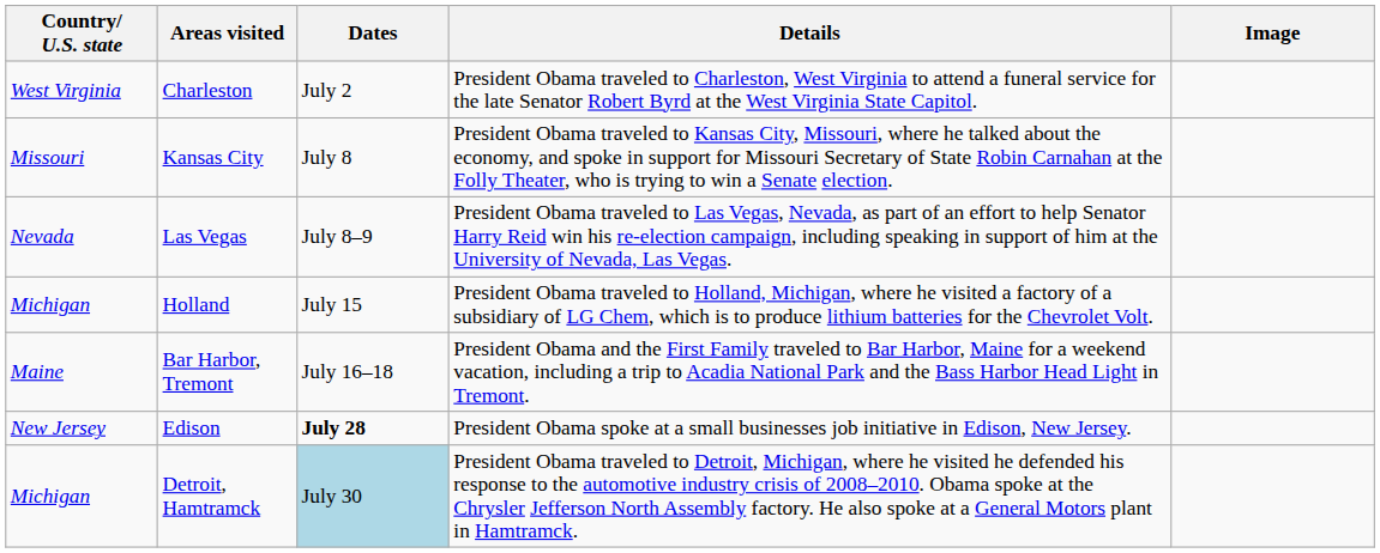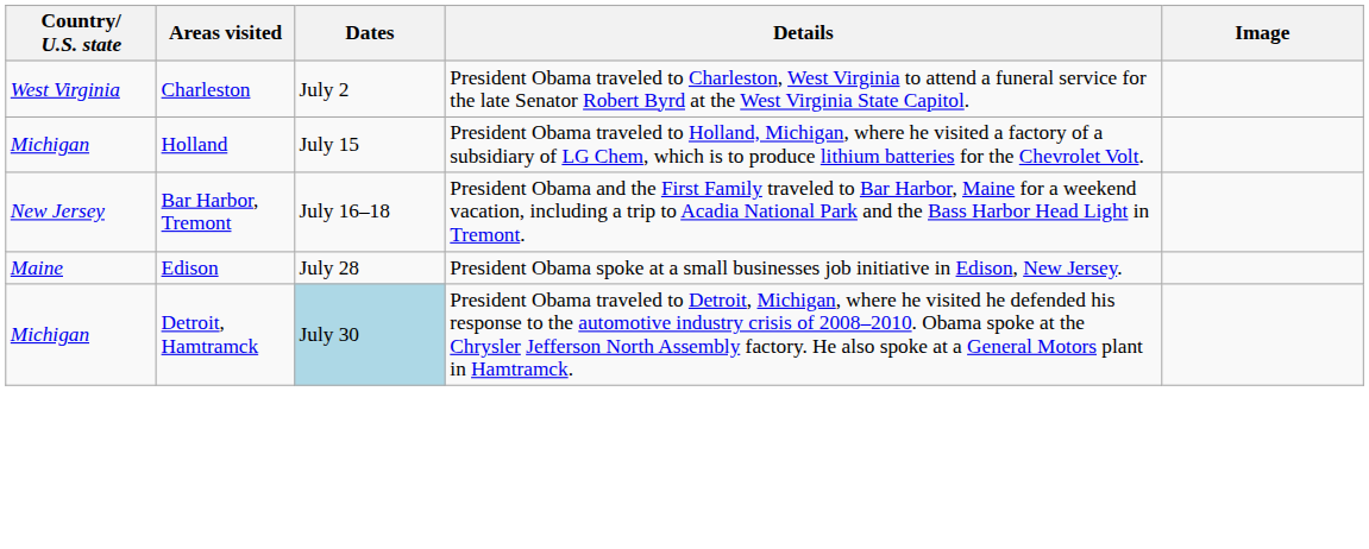- row: Missouri | Kansas City | July 8 | President Obama traveled to Kansas City, Missouri, where he talked about the economy, and spoke in support for Missouri Secretary of State Robin Carnahan at the Folly Theater, who is trying to win a Senate election.
- row: Nevada | Las Vegas | July 8–9 | President Obama traveled to Las Vegas, Nevada, as part of an effort to help Senator Harry Reid win his re-election campaign, including speaking in support of him at the University of Nevada, Las Vegas.
Bar Harbor, Tremont | Country/ U.S. state: Maine -> New Jersey
Edison | Country/ U.S. state: New Jersey -> Maine
Edison | Dates: bold -> normal
